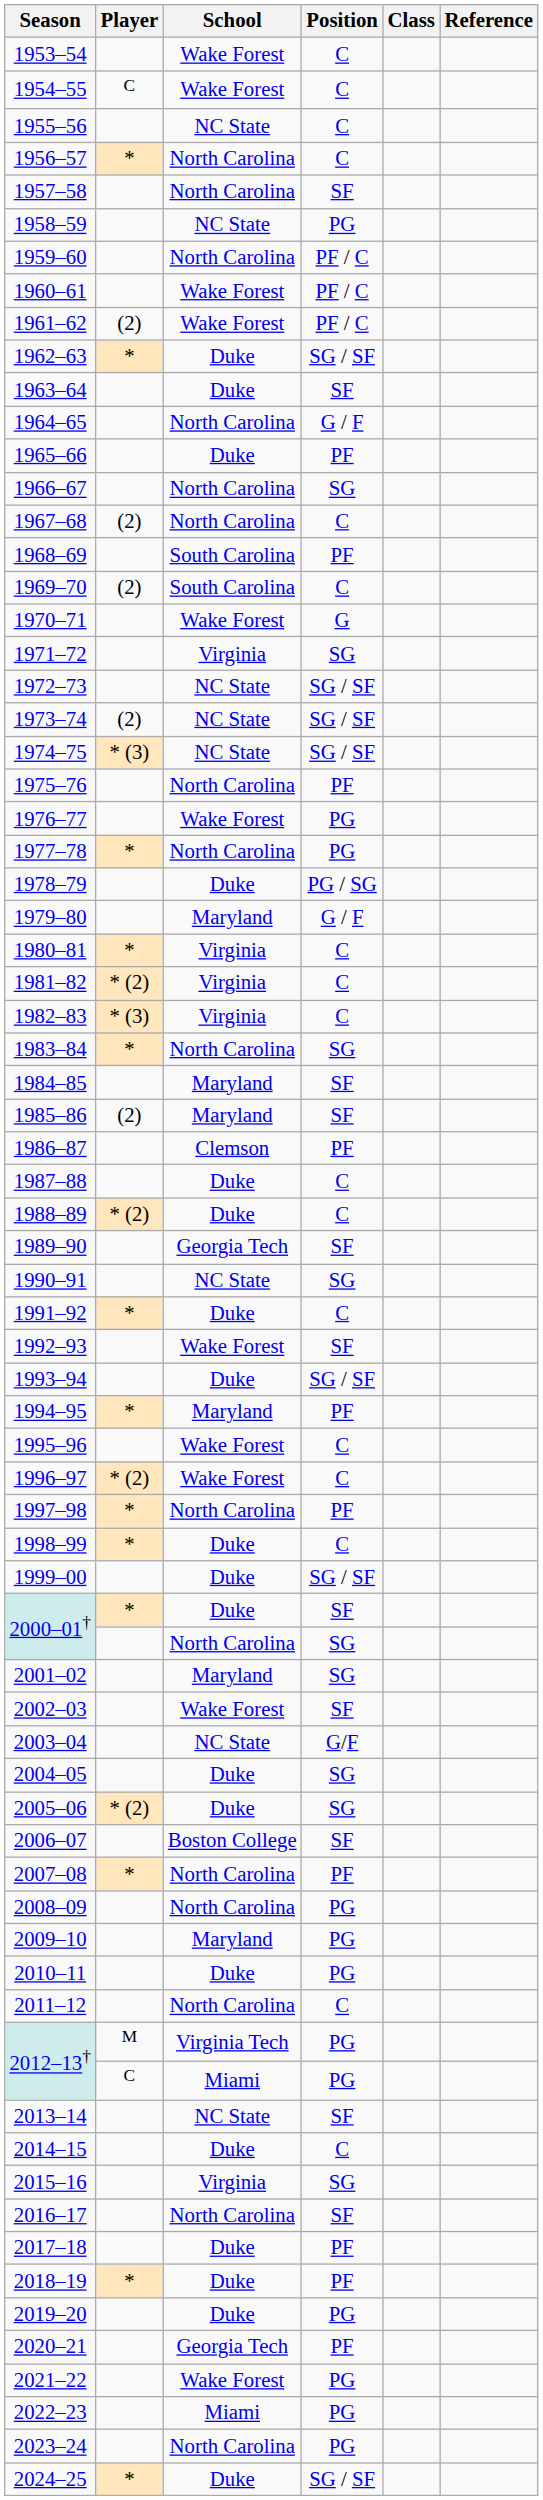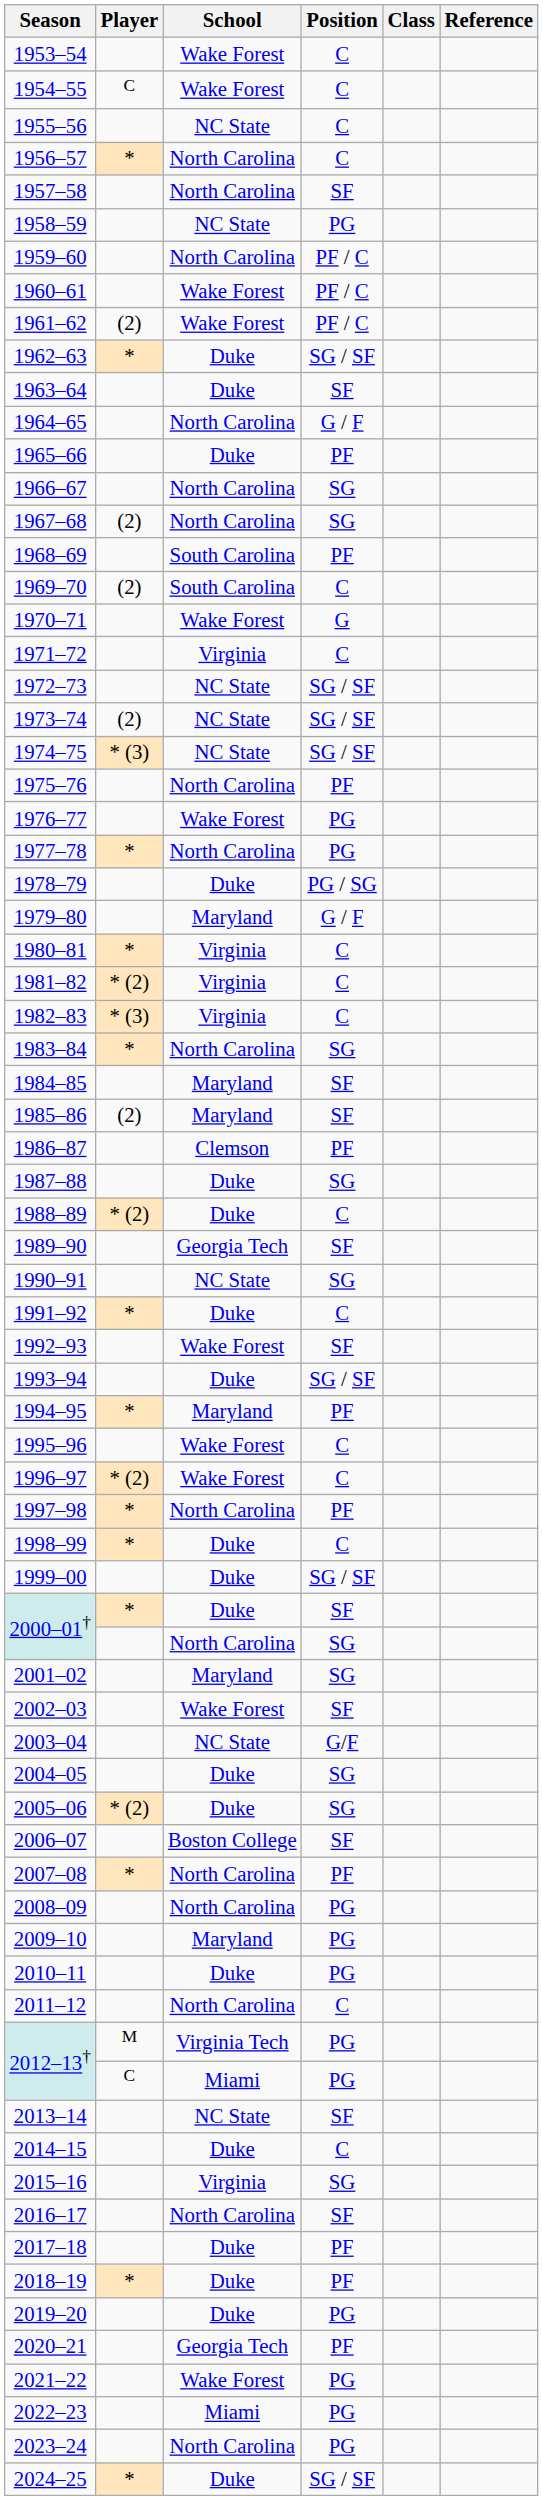1967–68 | Position: C -> SG
1971–72 | Position: SG -> C
1987–88 | Position: C -> SG
